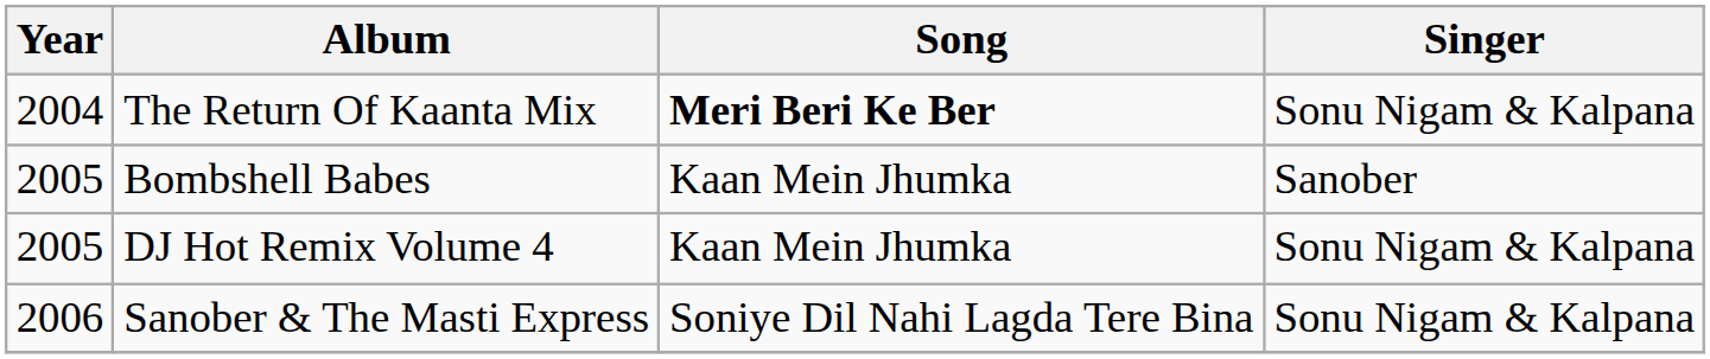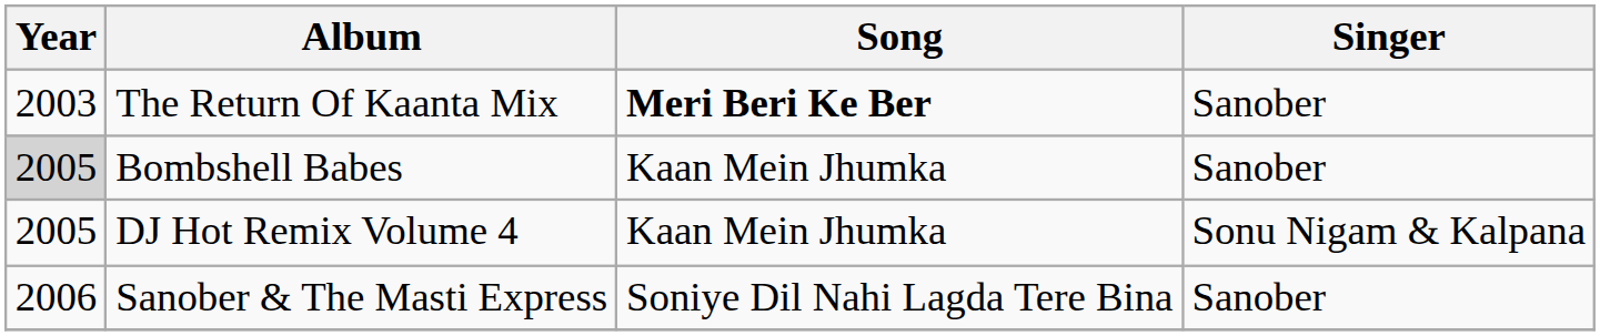The Return Of Kaanta Mix | Year: 2004 -> 2003
The Return Of Kaanta Mix | Singer: Sonu Nigam & Kalpana -> Sanober
Bombshell Babes | Year: no background -> lightgrey background
Sanober & The Masti Express | Singer: Sonu Nigam & Kalpana -> Sanober
